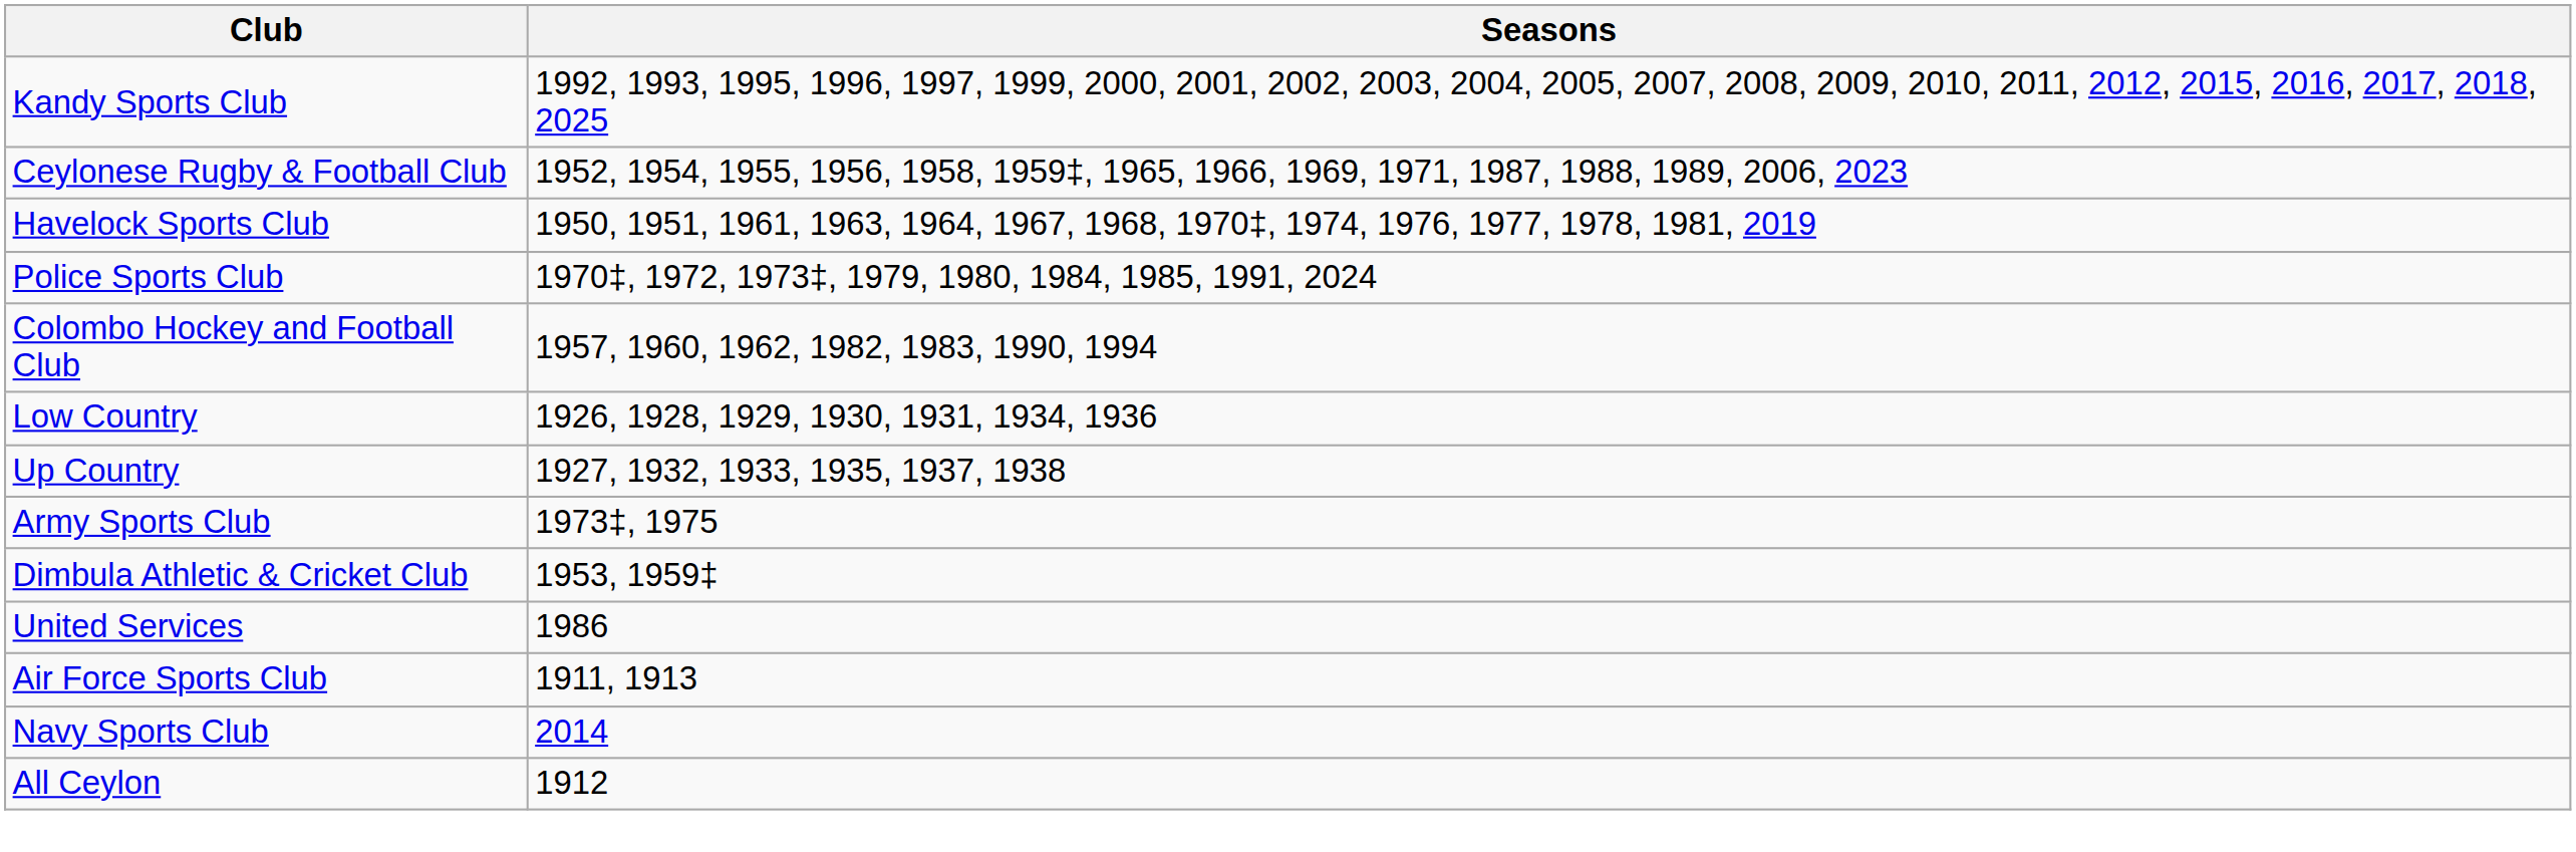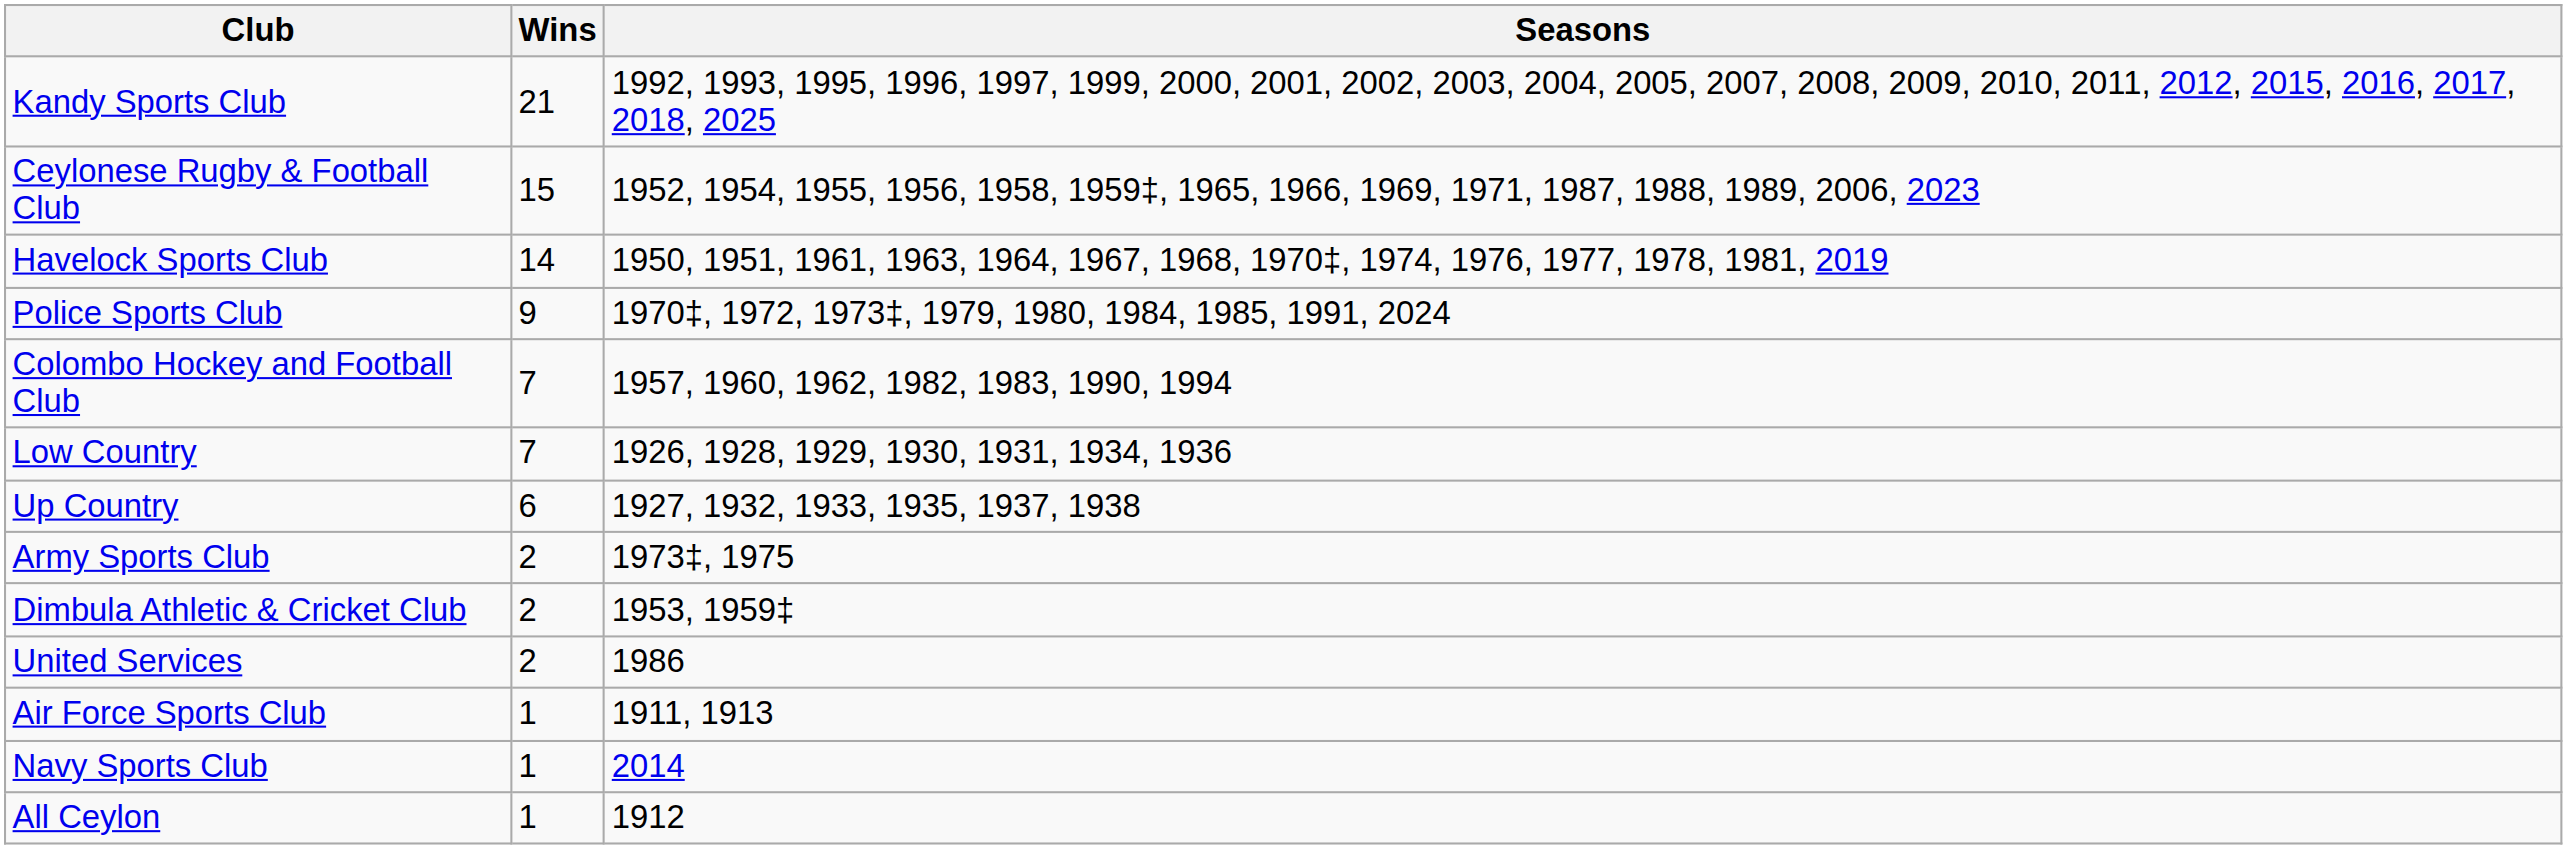+ column: Wins | 21 | 15 | 14 | 9 | 7 | 7 | 6 | 2 | 2 | 2 | 1 | 1 | 1
